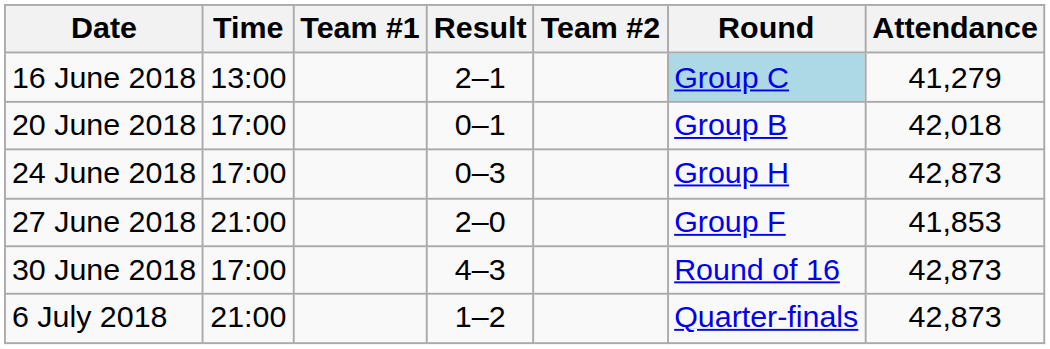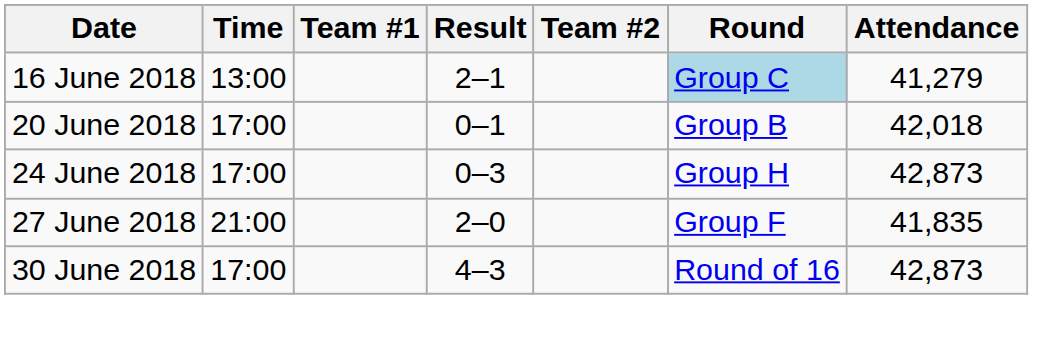27 June 2018 | Attendance: 41,853 -> 41,835
- row: 6 July 2018 | 21:00 | 1–2 | Quarter-finals | 42,873
